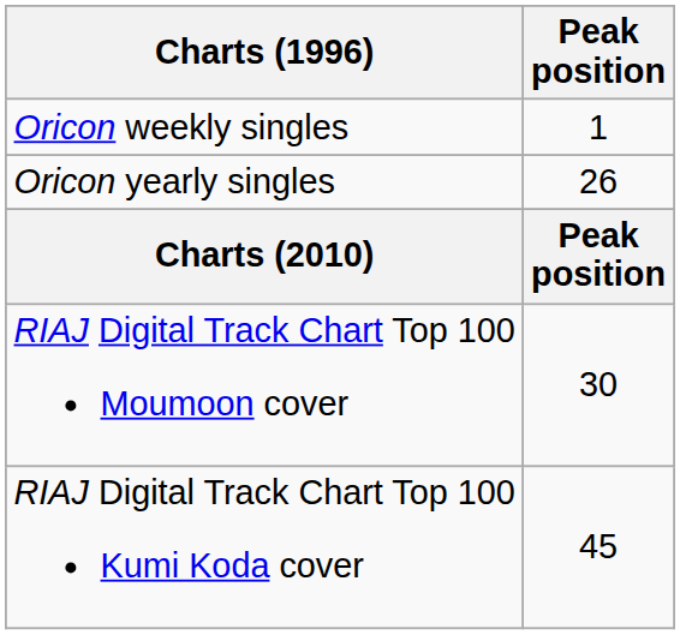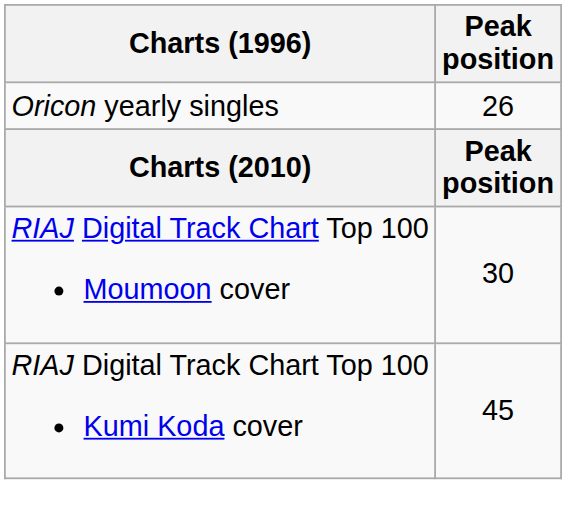- row: Oricon weekly singles | 1
